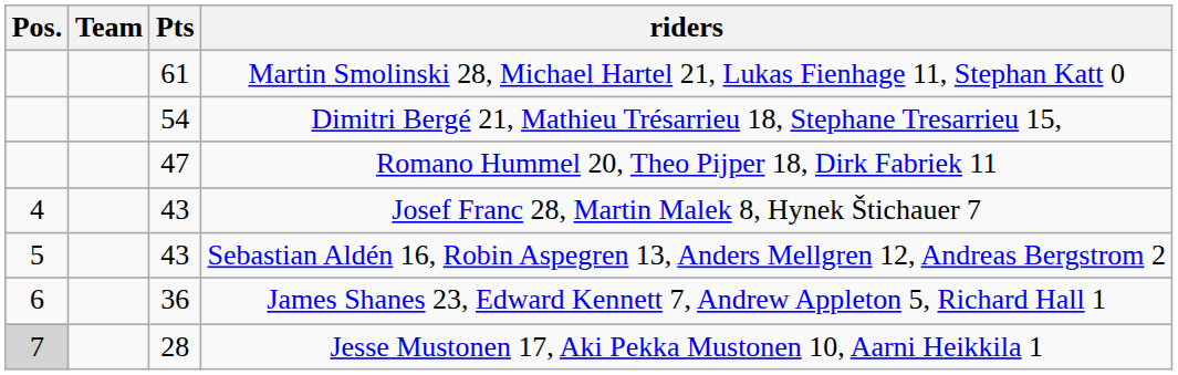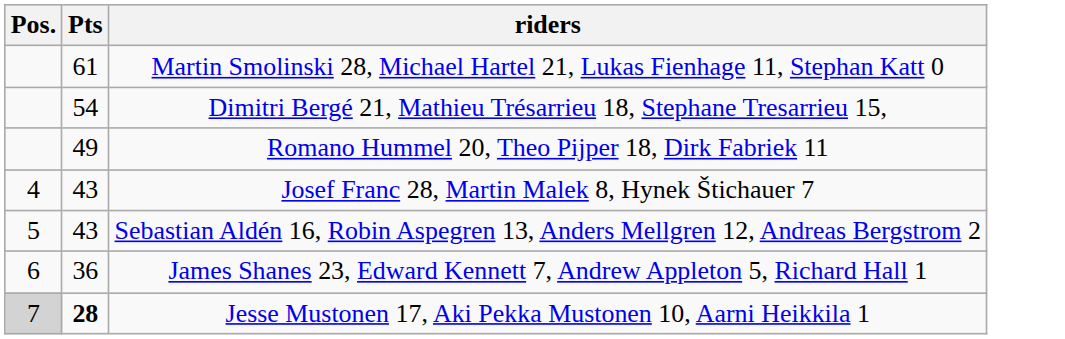- column: Team
Romano Hummel 20, Theo Pijper 18, Dirk Fabriek 11 | Pts: 47 -> 49
Jesse Mustonen 17, Aki Pekka Mustonen 10, Aarni Heikkila 1 | Pts: normal -> bold
